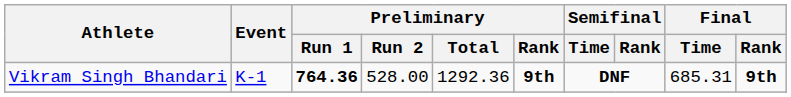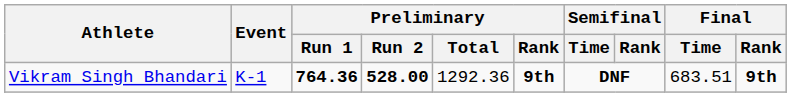Vikram Singh Bhandari | Preliminary / Run 2: normal -> bold
Vikram Singh Bhandari | Final / Time: 685.31 -> 683.51
